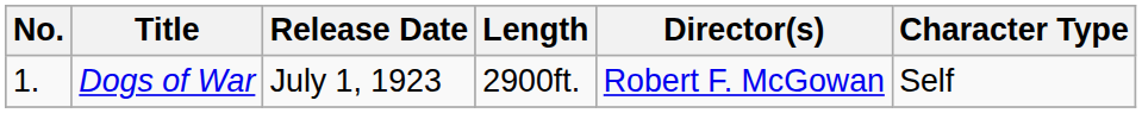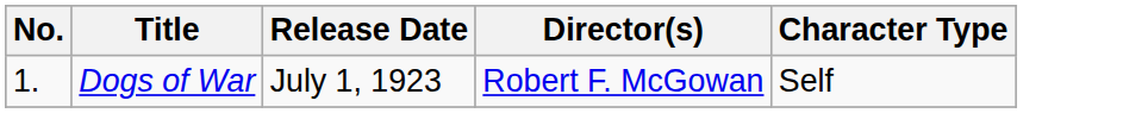- column: Length | 2900ft.
